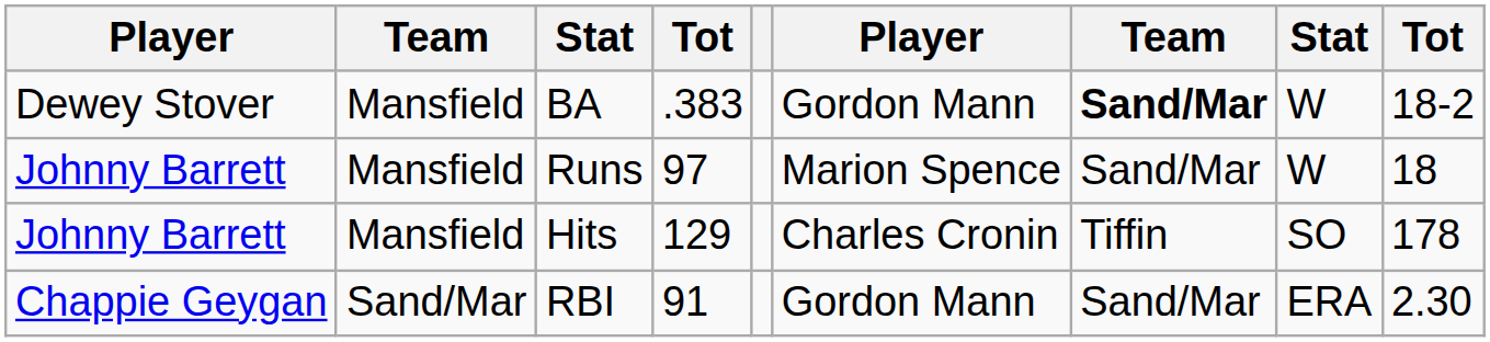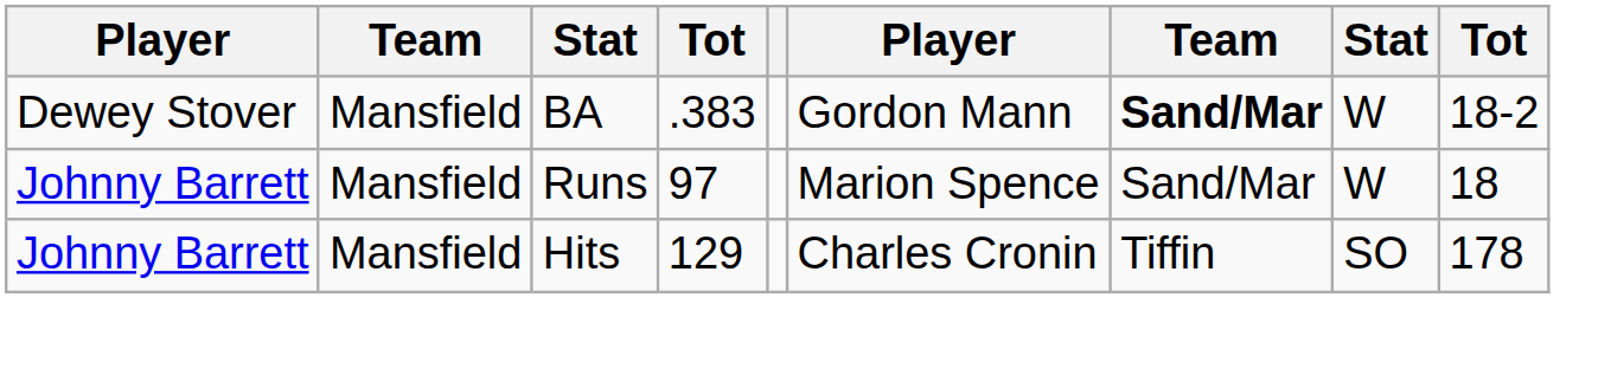- row: Chappie Geygan | Sand/Mar | RBI | 91 | Gordon Mann | Sand/Mar | ERA | 2.30
